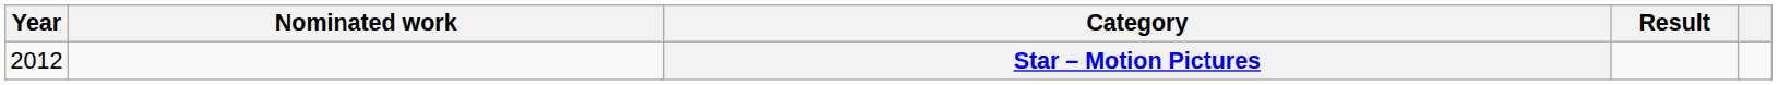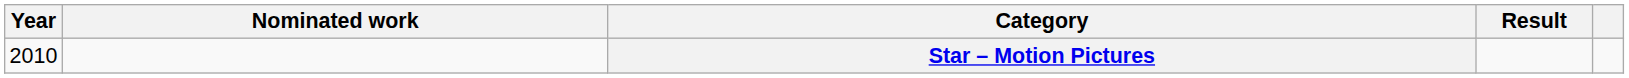Star – Motion Pictures | Year: 2012 -> 2010
